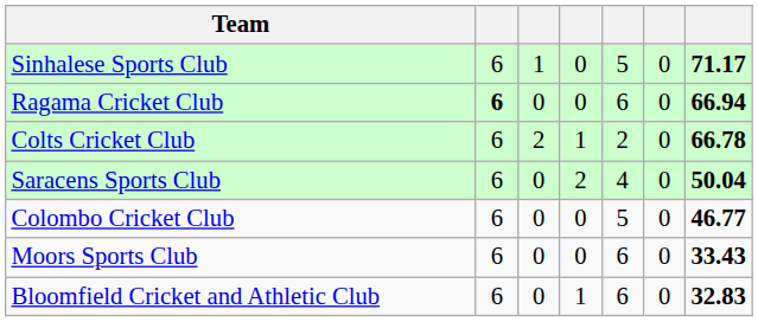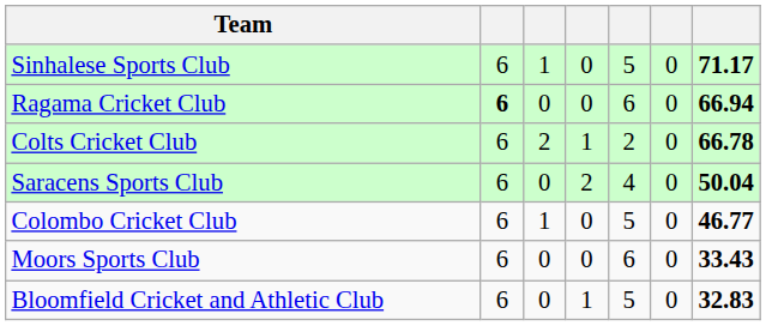Colombo Cricket Club | column 3: 0 -> 1
Bloomfield Cricket and Athletic Club | column 5: 6 -> 5
